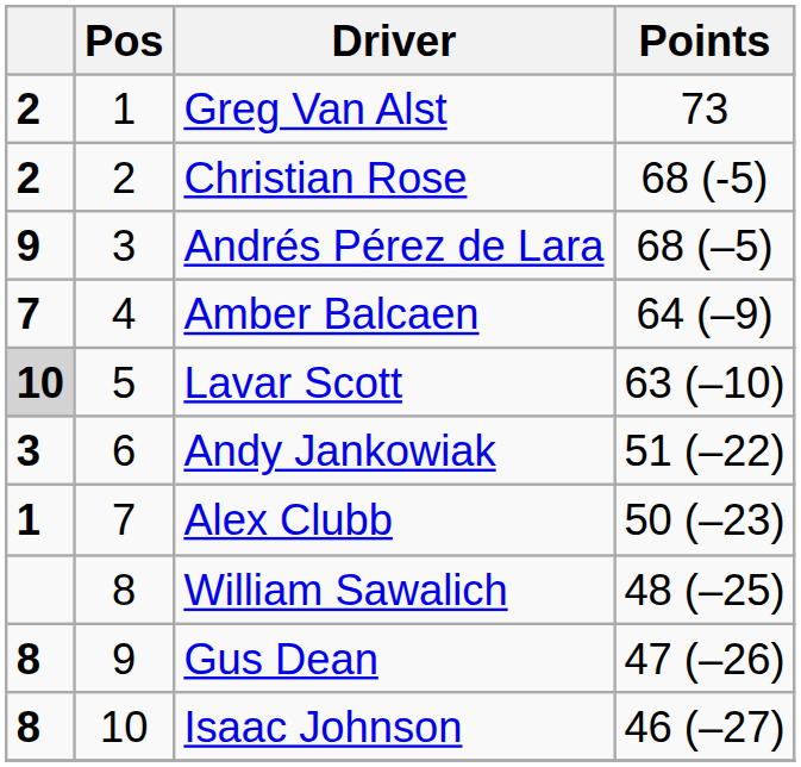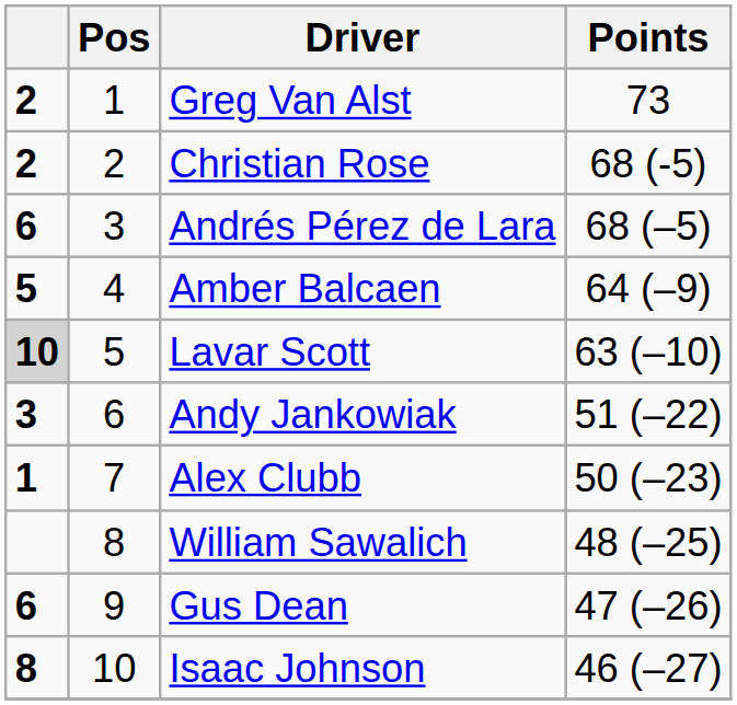Andrés Pérez de Lara | column 1: 9 -> 6
Amber Balcaen | column 1: 7 -> 5
Gus Dean | column 1: 8 -> 6
